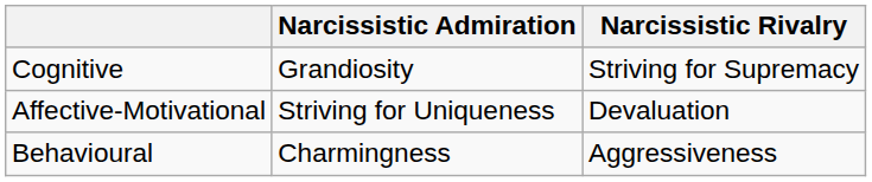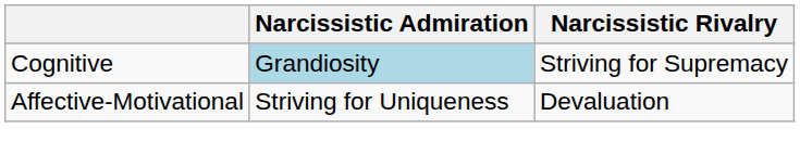Cognitive | Narcissistic Admiration: no background -> lightblue background
- row: Behavioural | Charmingness | Aggressiveness
